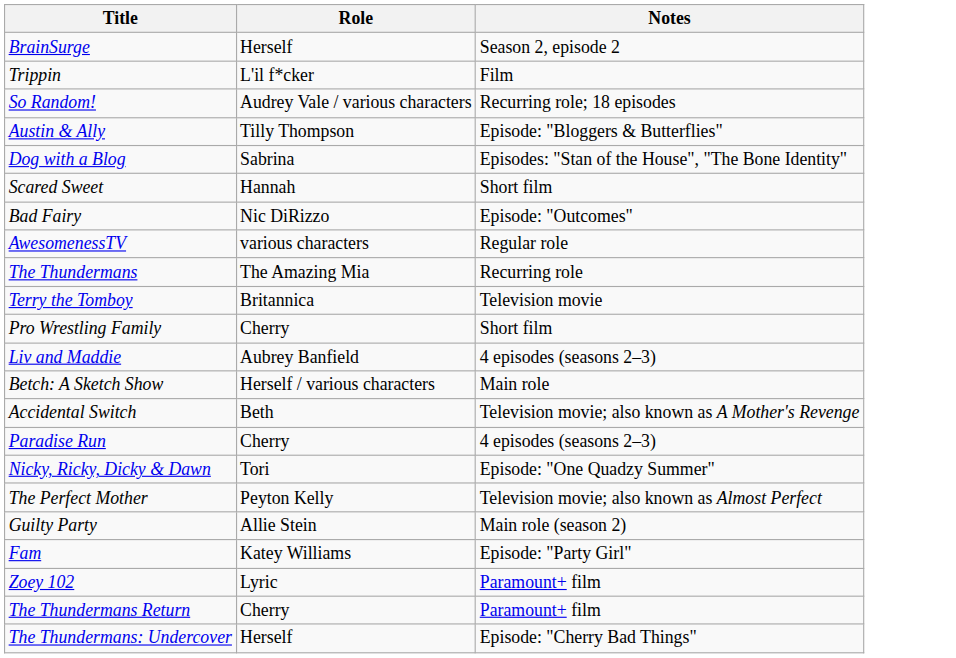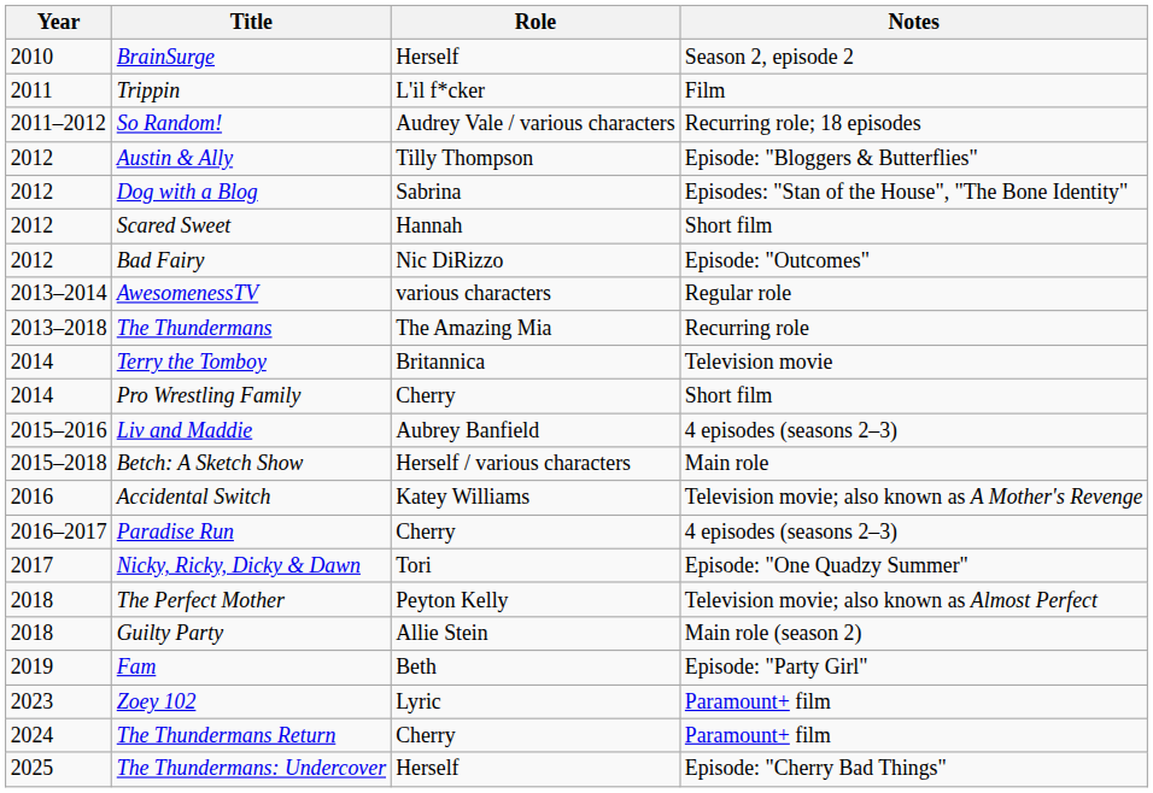+ column: Year | 2010 | 2011 | 2011–2012 | 2012 | 2012 | 2012 | 2012 | 2013–2014 | 2013–2018 | 2014 | 2014 | 2015–2016 | 2015–2018 | 2016 | 2016–2017 | 2017 | 2018 | 2018 | 2019 | 2023 | 2024 | 2025
Accidental Switch | Role: Beth -> Katey Williams
Fam | Role: Katey Williams -> Beth
